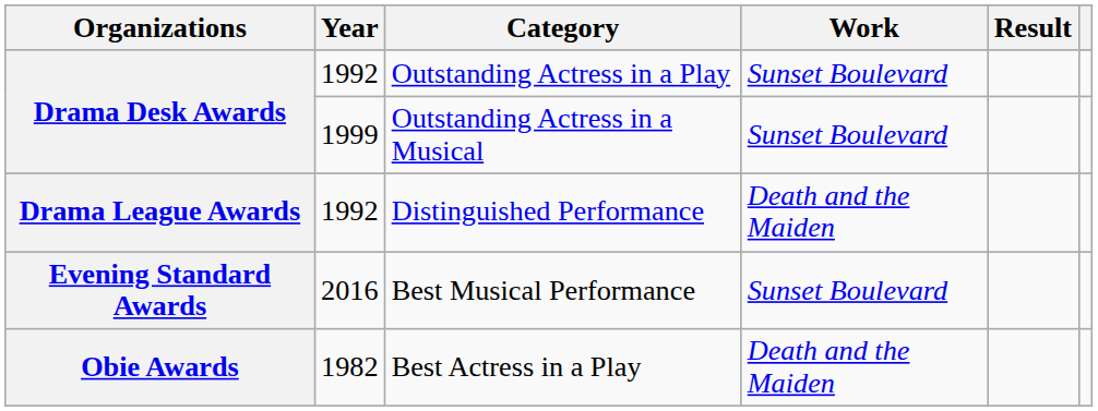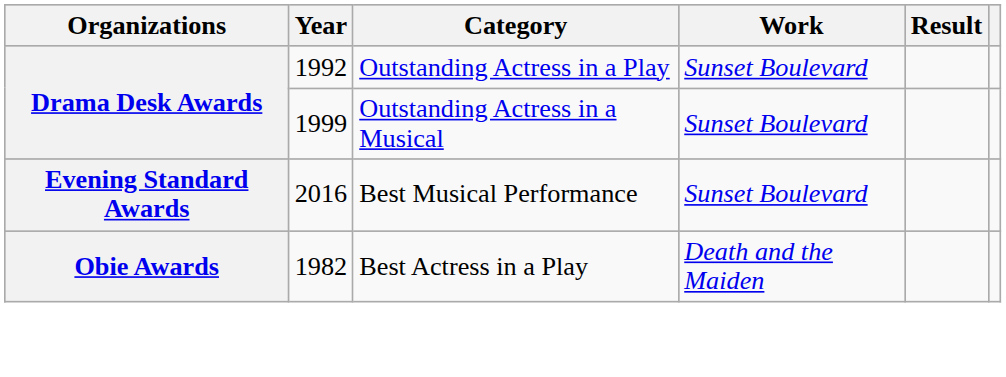- row: Drama League Awards | 1992 | Distinguished Performance | Death and the Maiden
